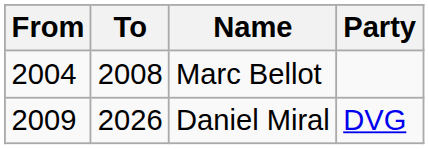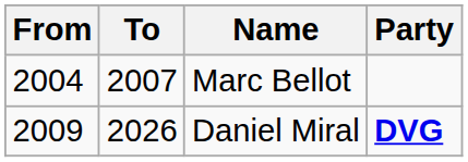Marc Bellot | To: 2008 -> 2007
Daniel Miral | Party: normal -> bold
